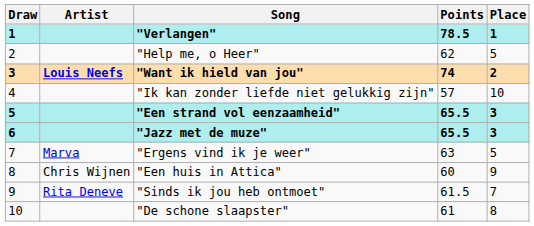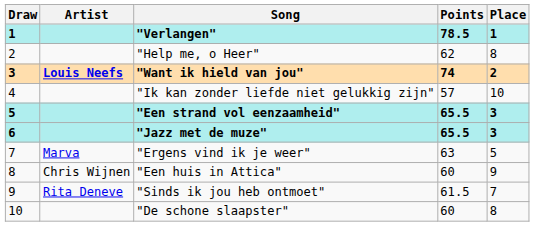"Help me, o Heer" | Place: 5 -> 8
"De schone slaapster" | Points: 61 -> 60
